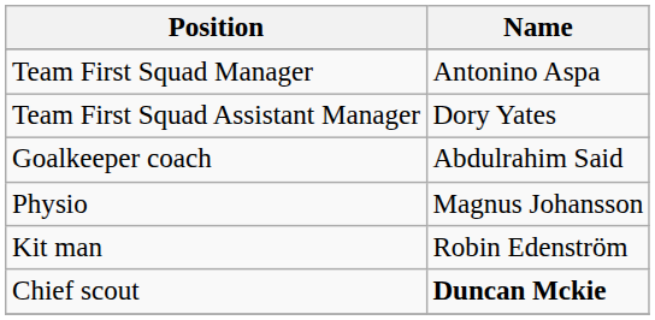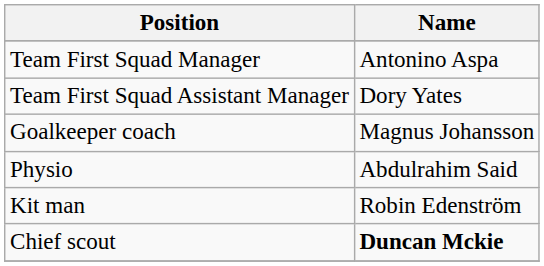Goalkeeper coach | Name: Abdulrahim Said -> Magnus Johansson
Physio | Name: Magnus Johansson -> Abdulrahim Said
